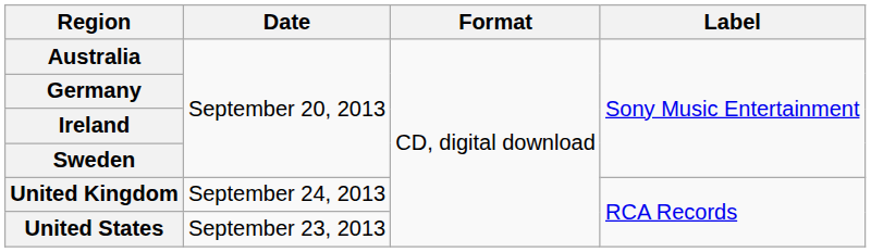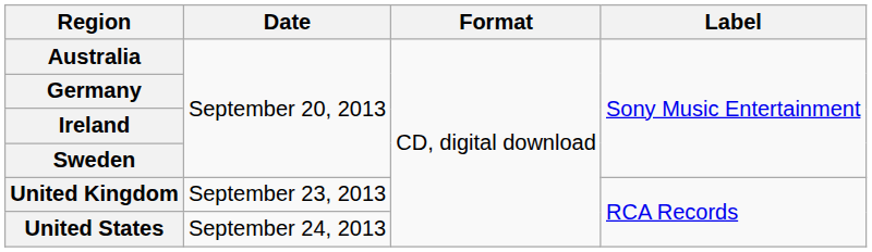United Kingdom | Date: September 24, 2013 -> September 23, 2013
United States | Date: September 23, 2013 -> September 24, 2013
